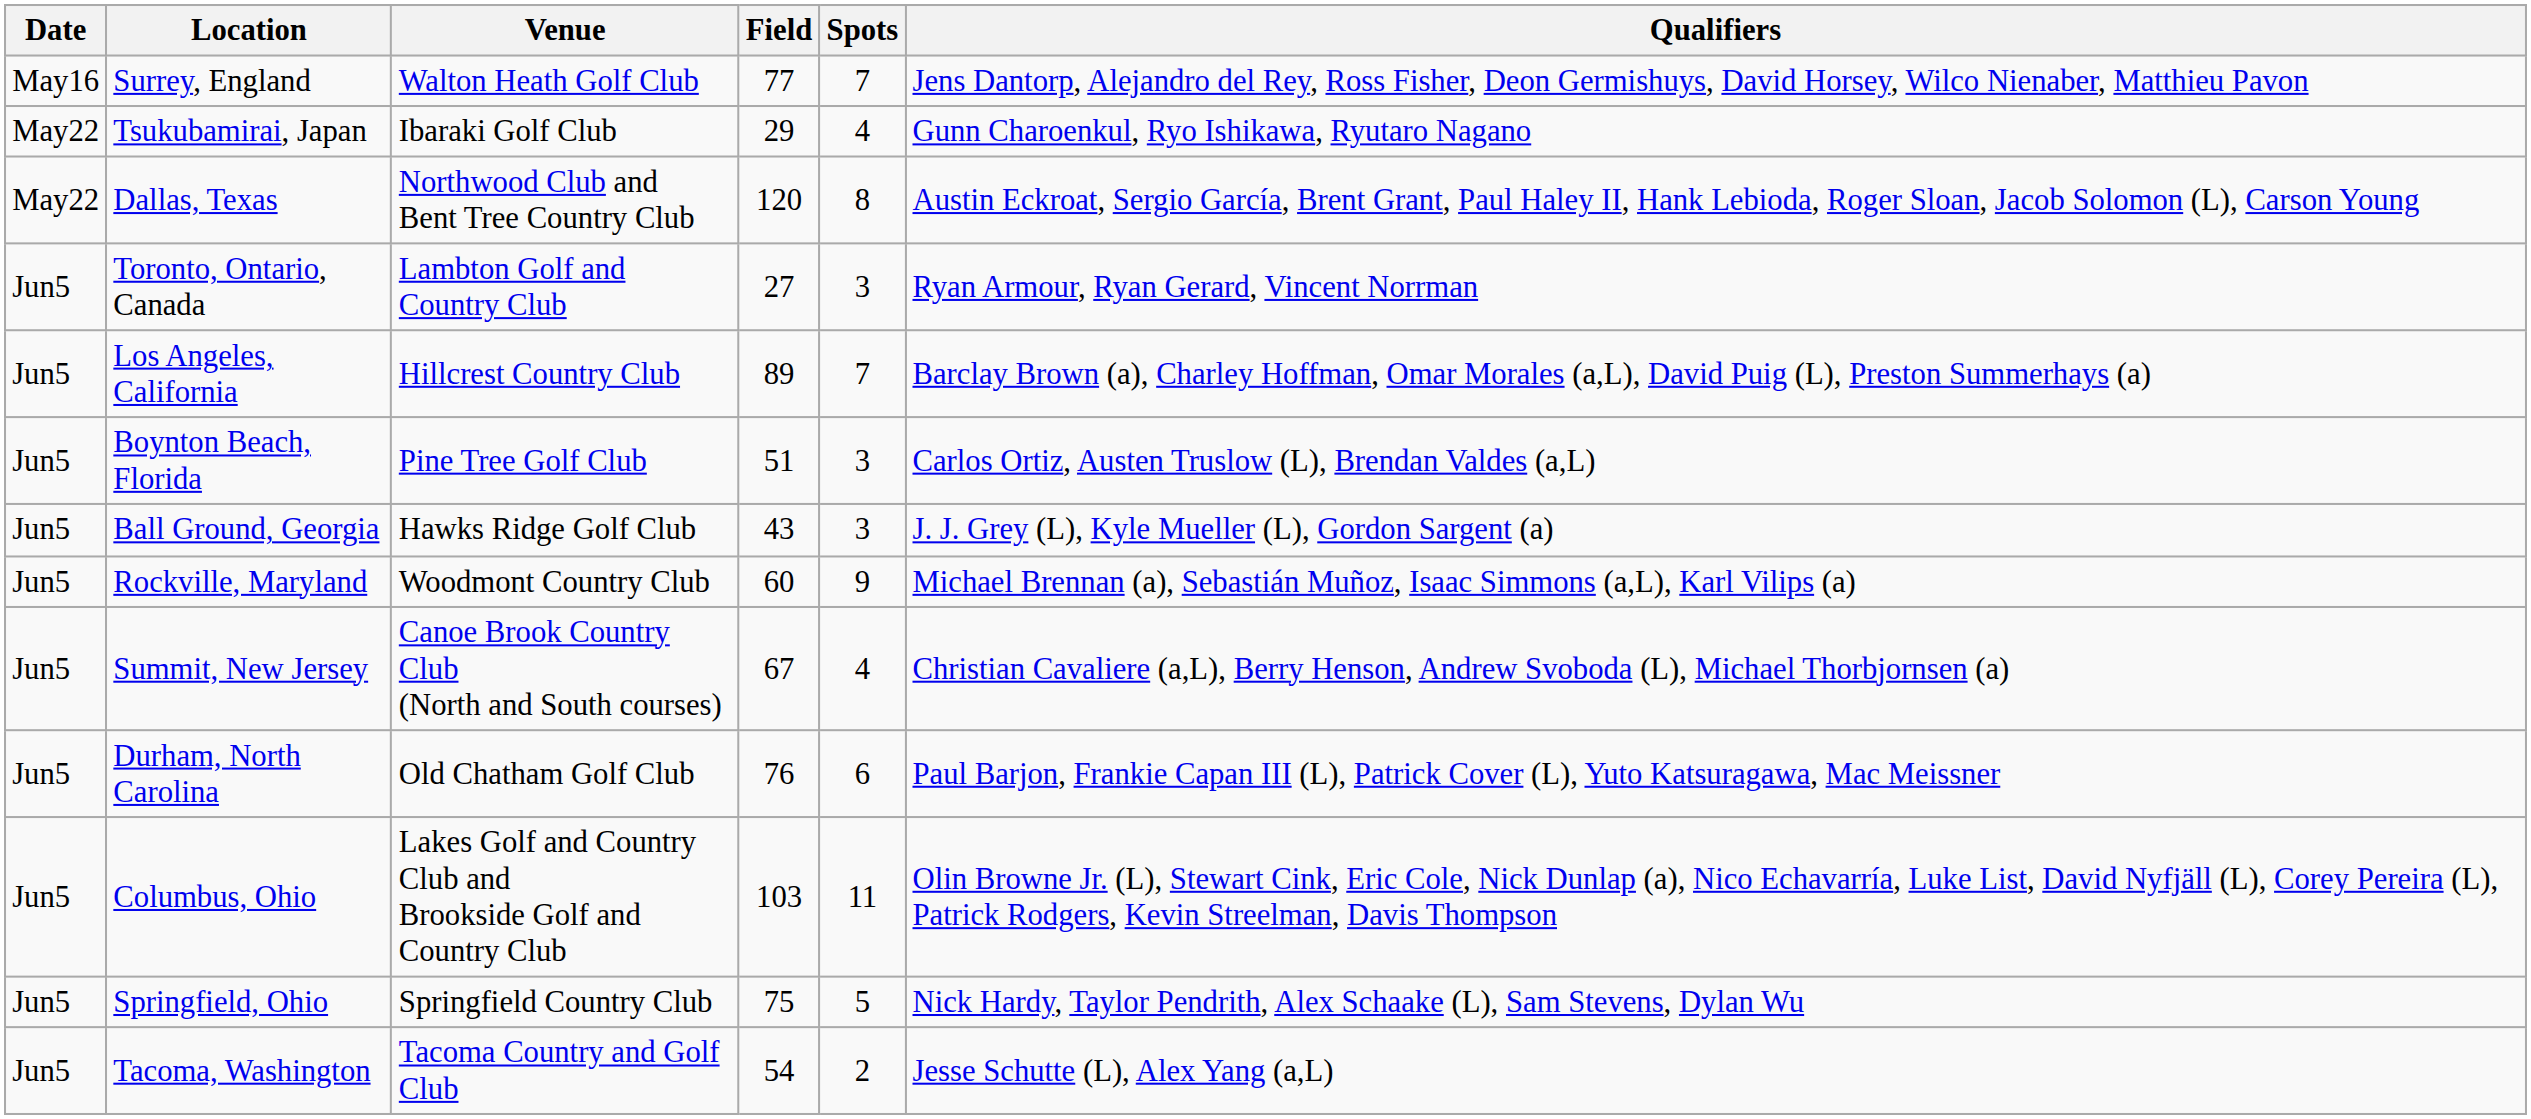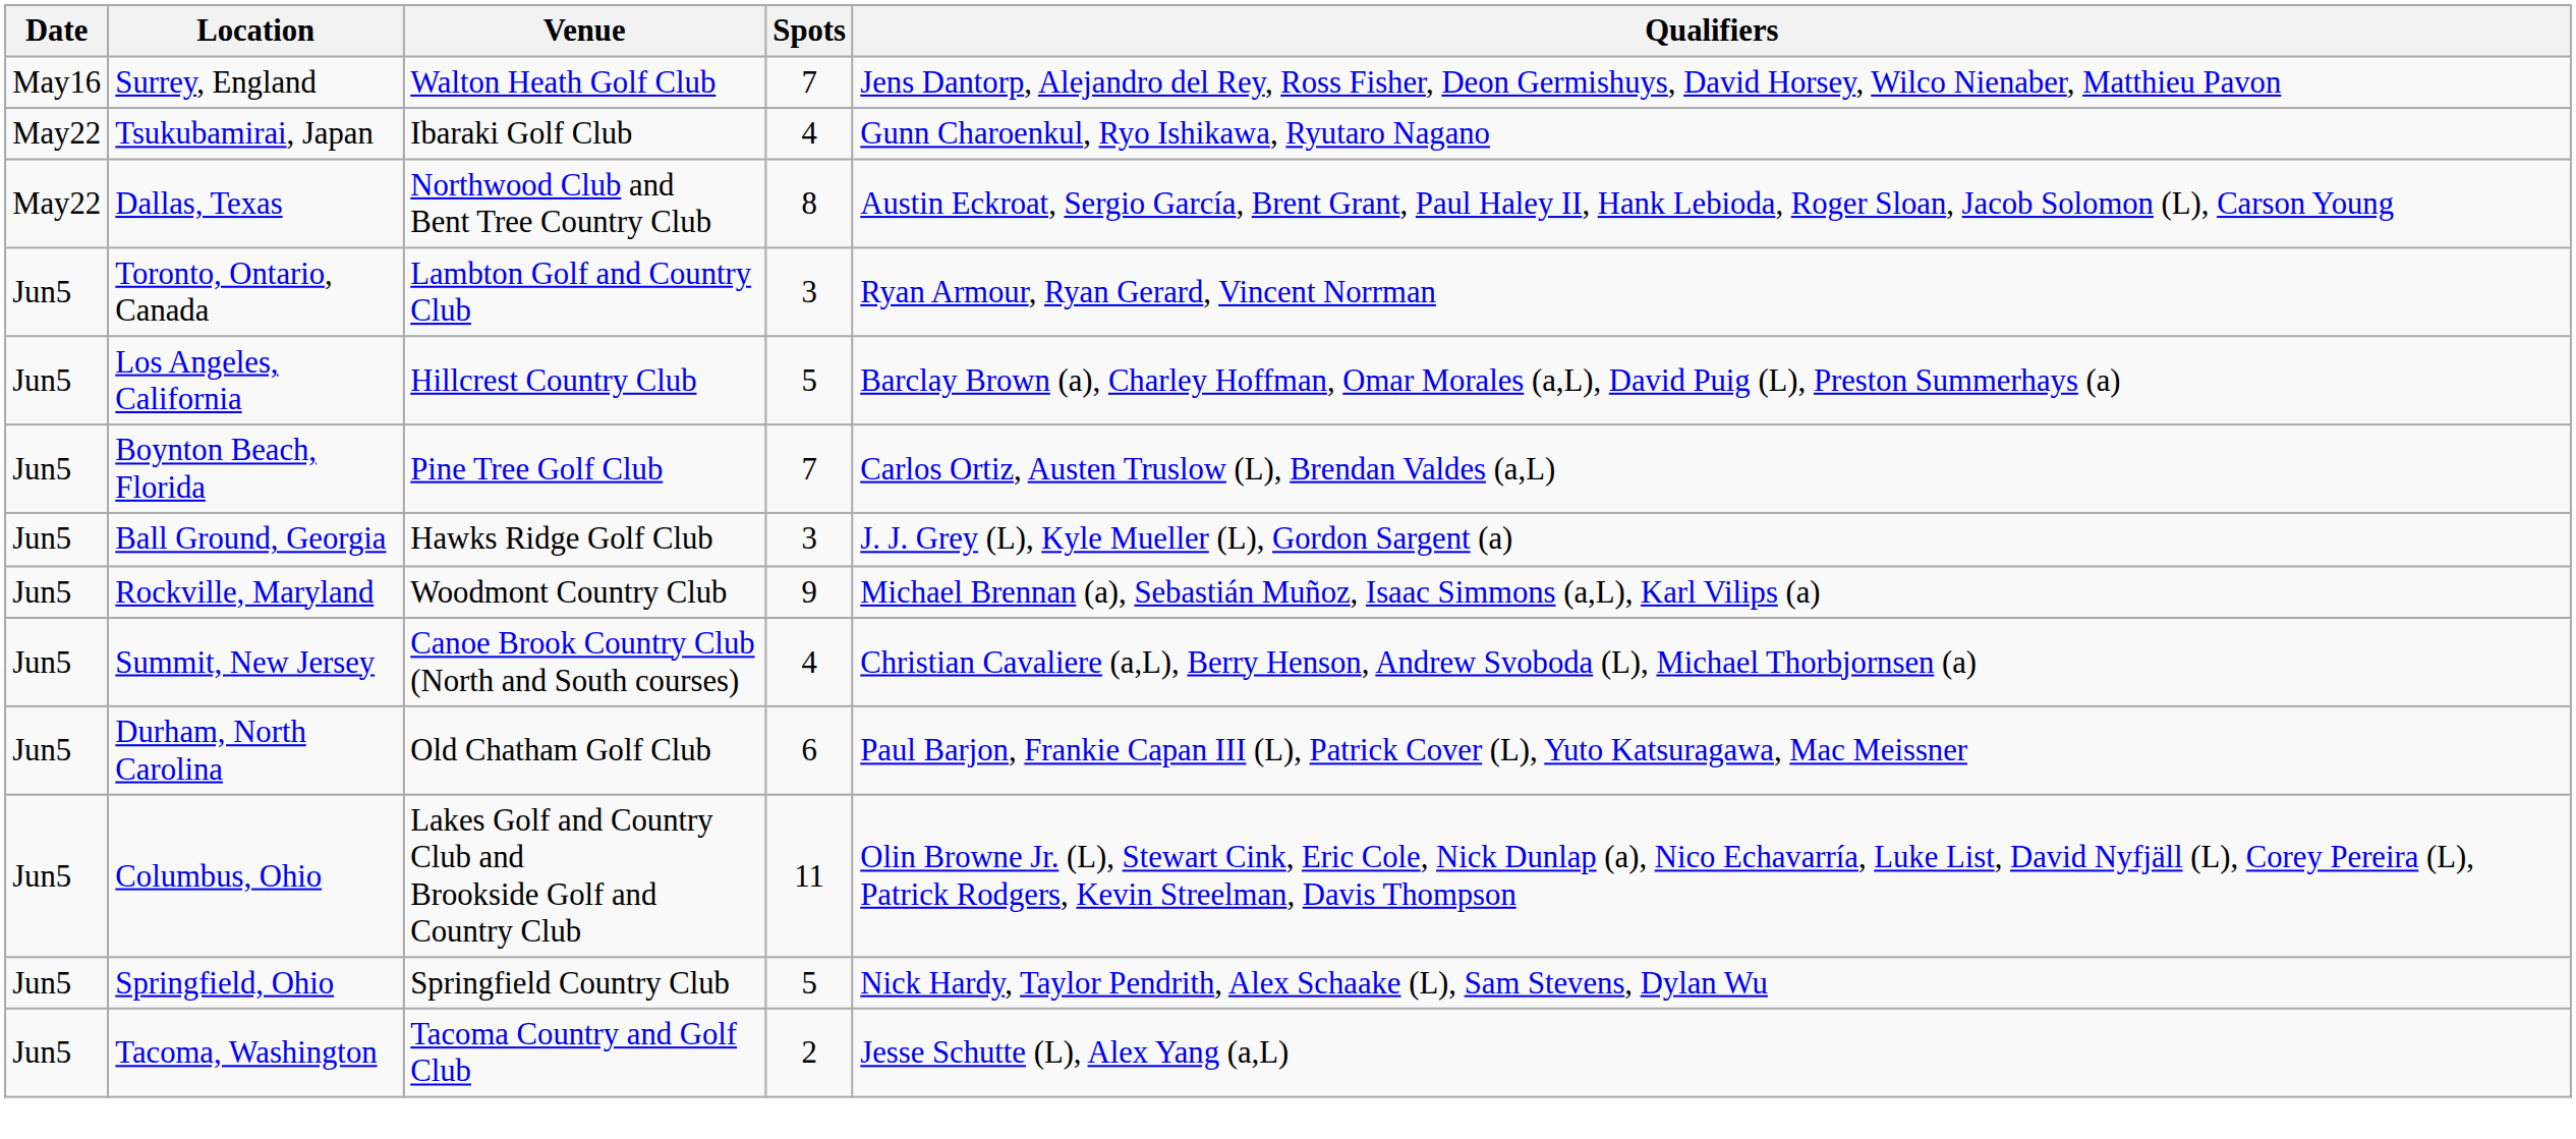- column: Field | 77 | 29 | 120 | 27 | 89 | 51 | 43 | 60 | 67 | 76 | 103 | 75 | 54
Los Angeles, California | Spots: 7 -> 5
Boynton Beach, Florida | Spots: 3 -> 7
